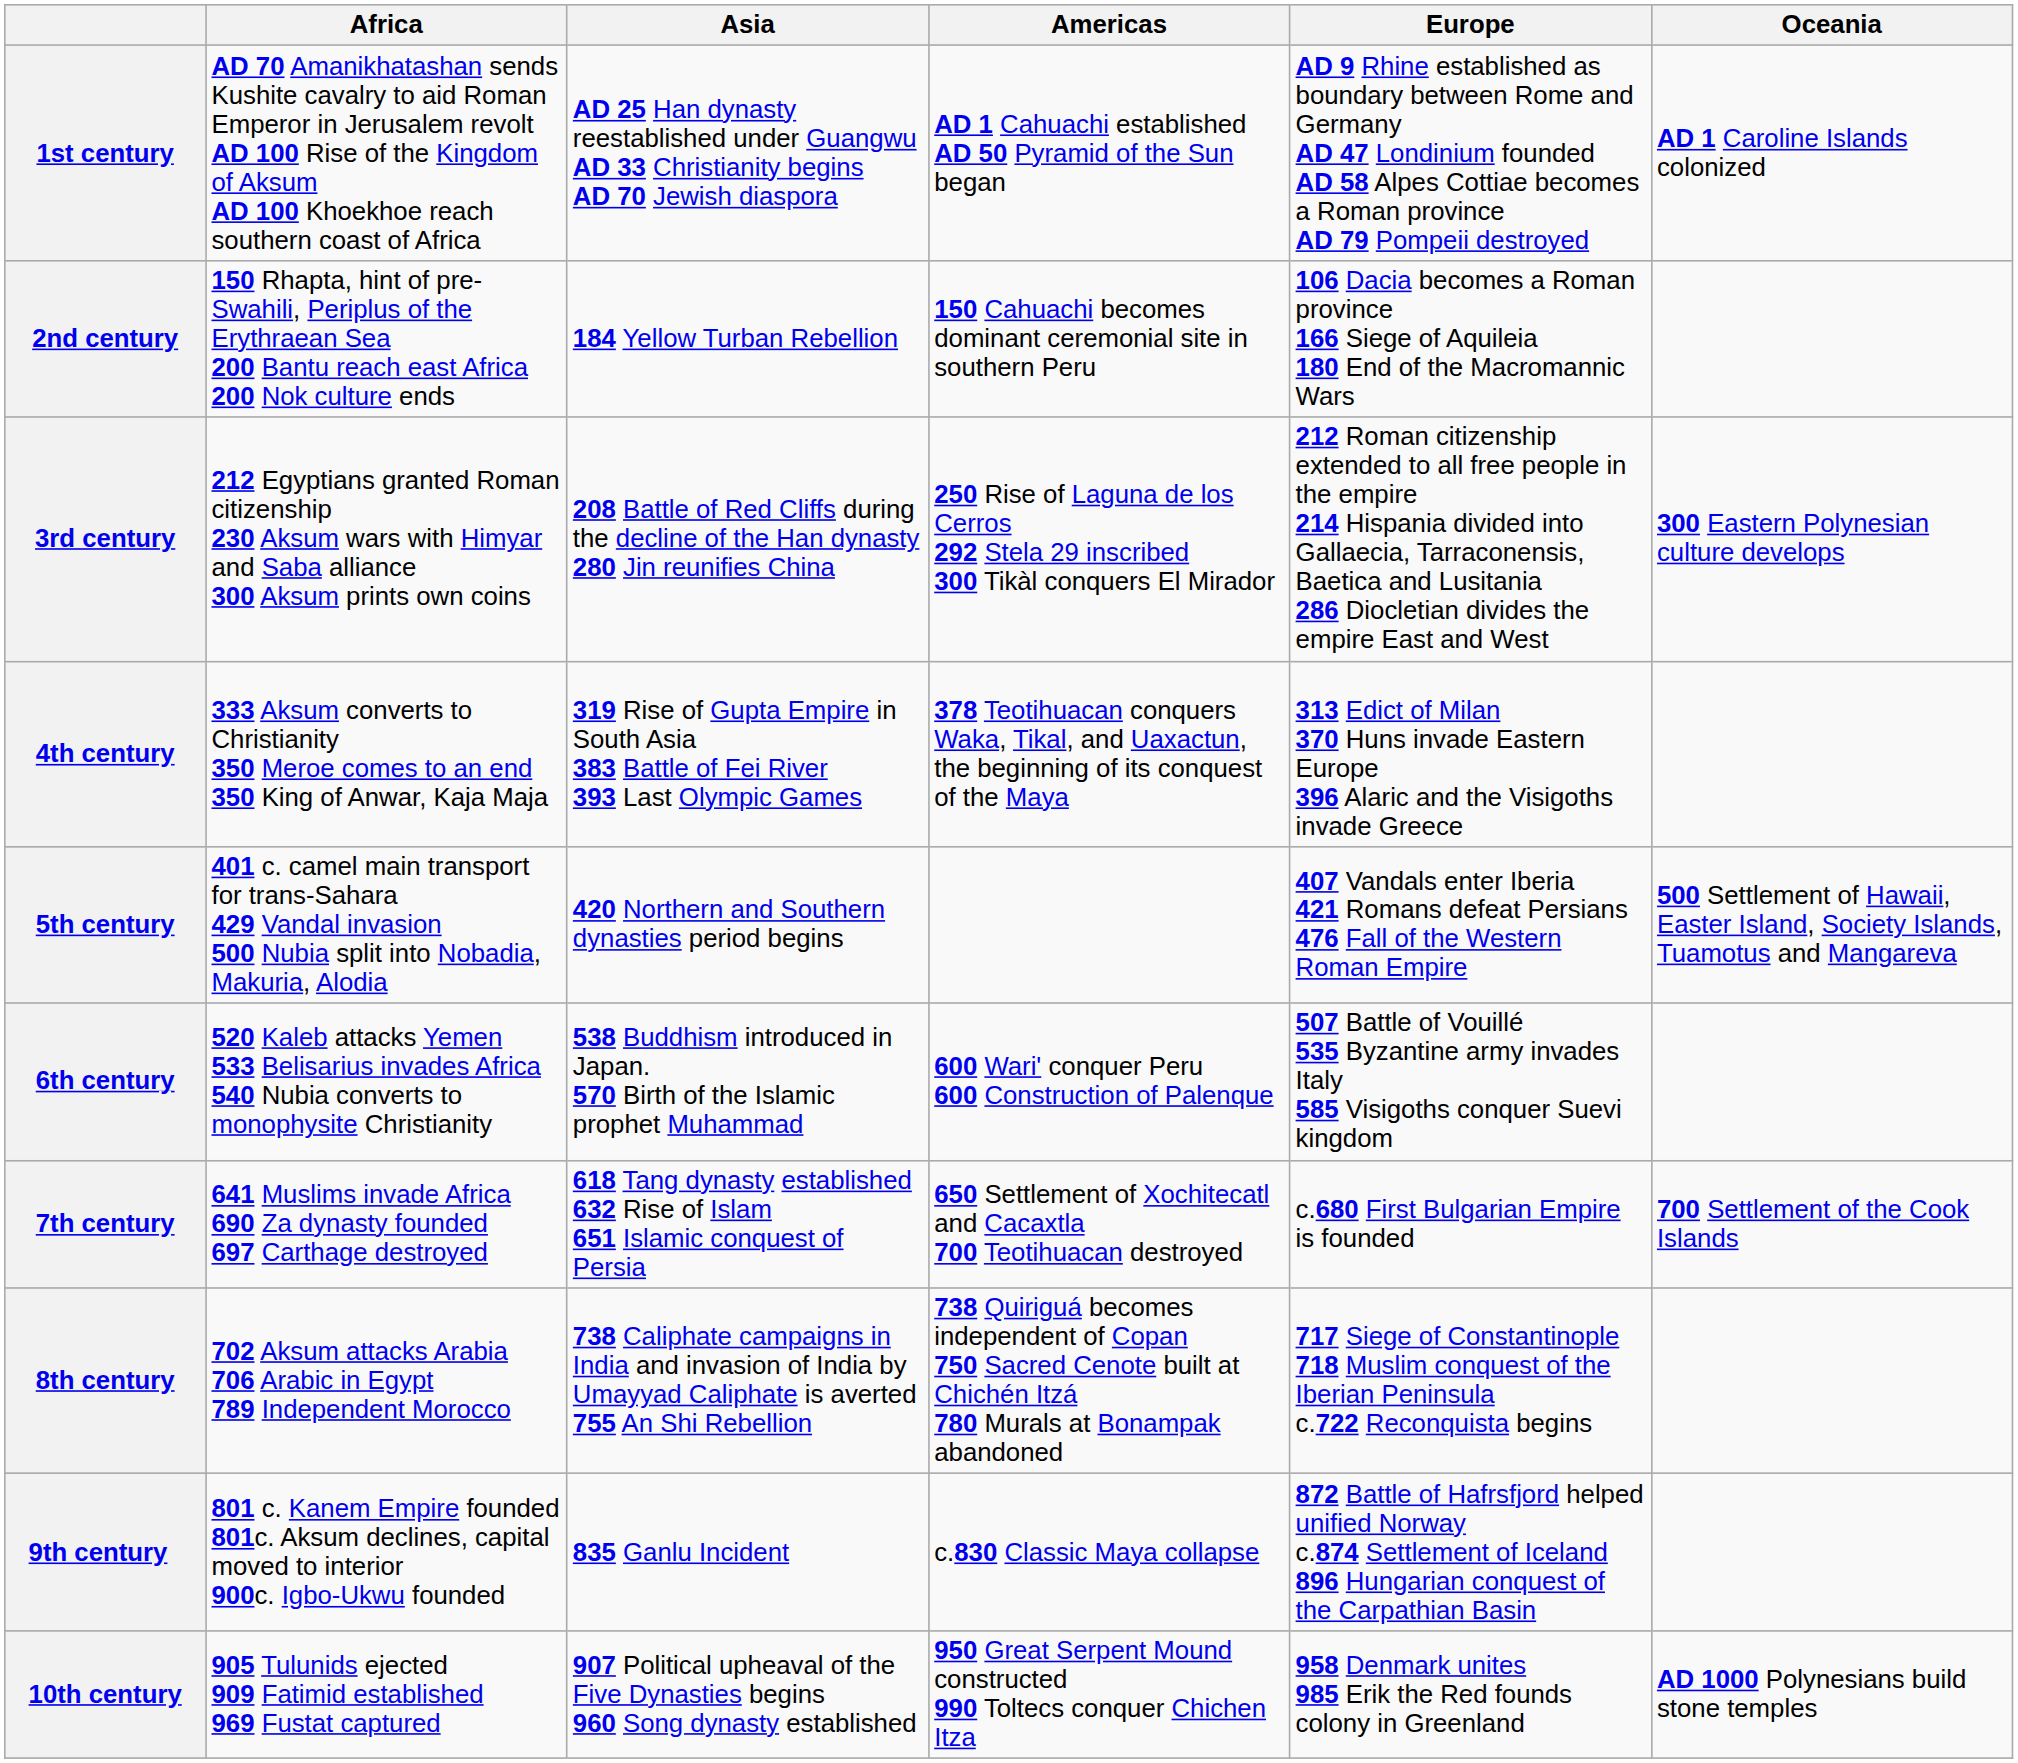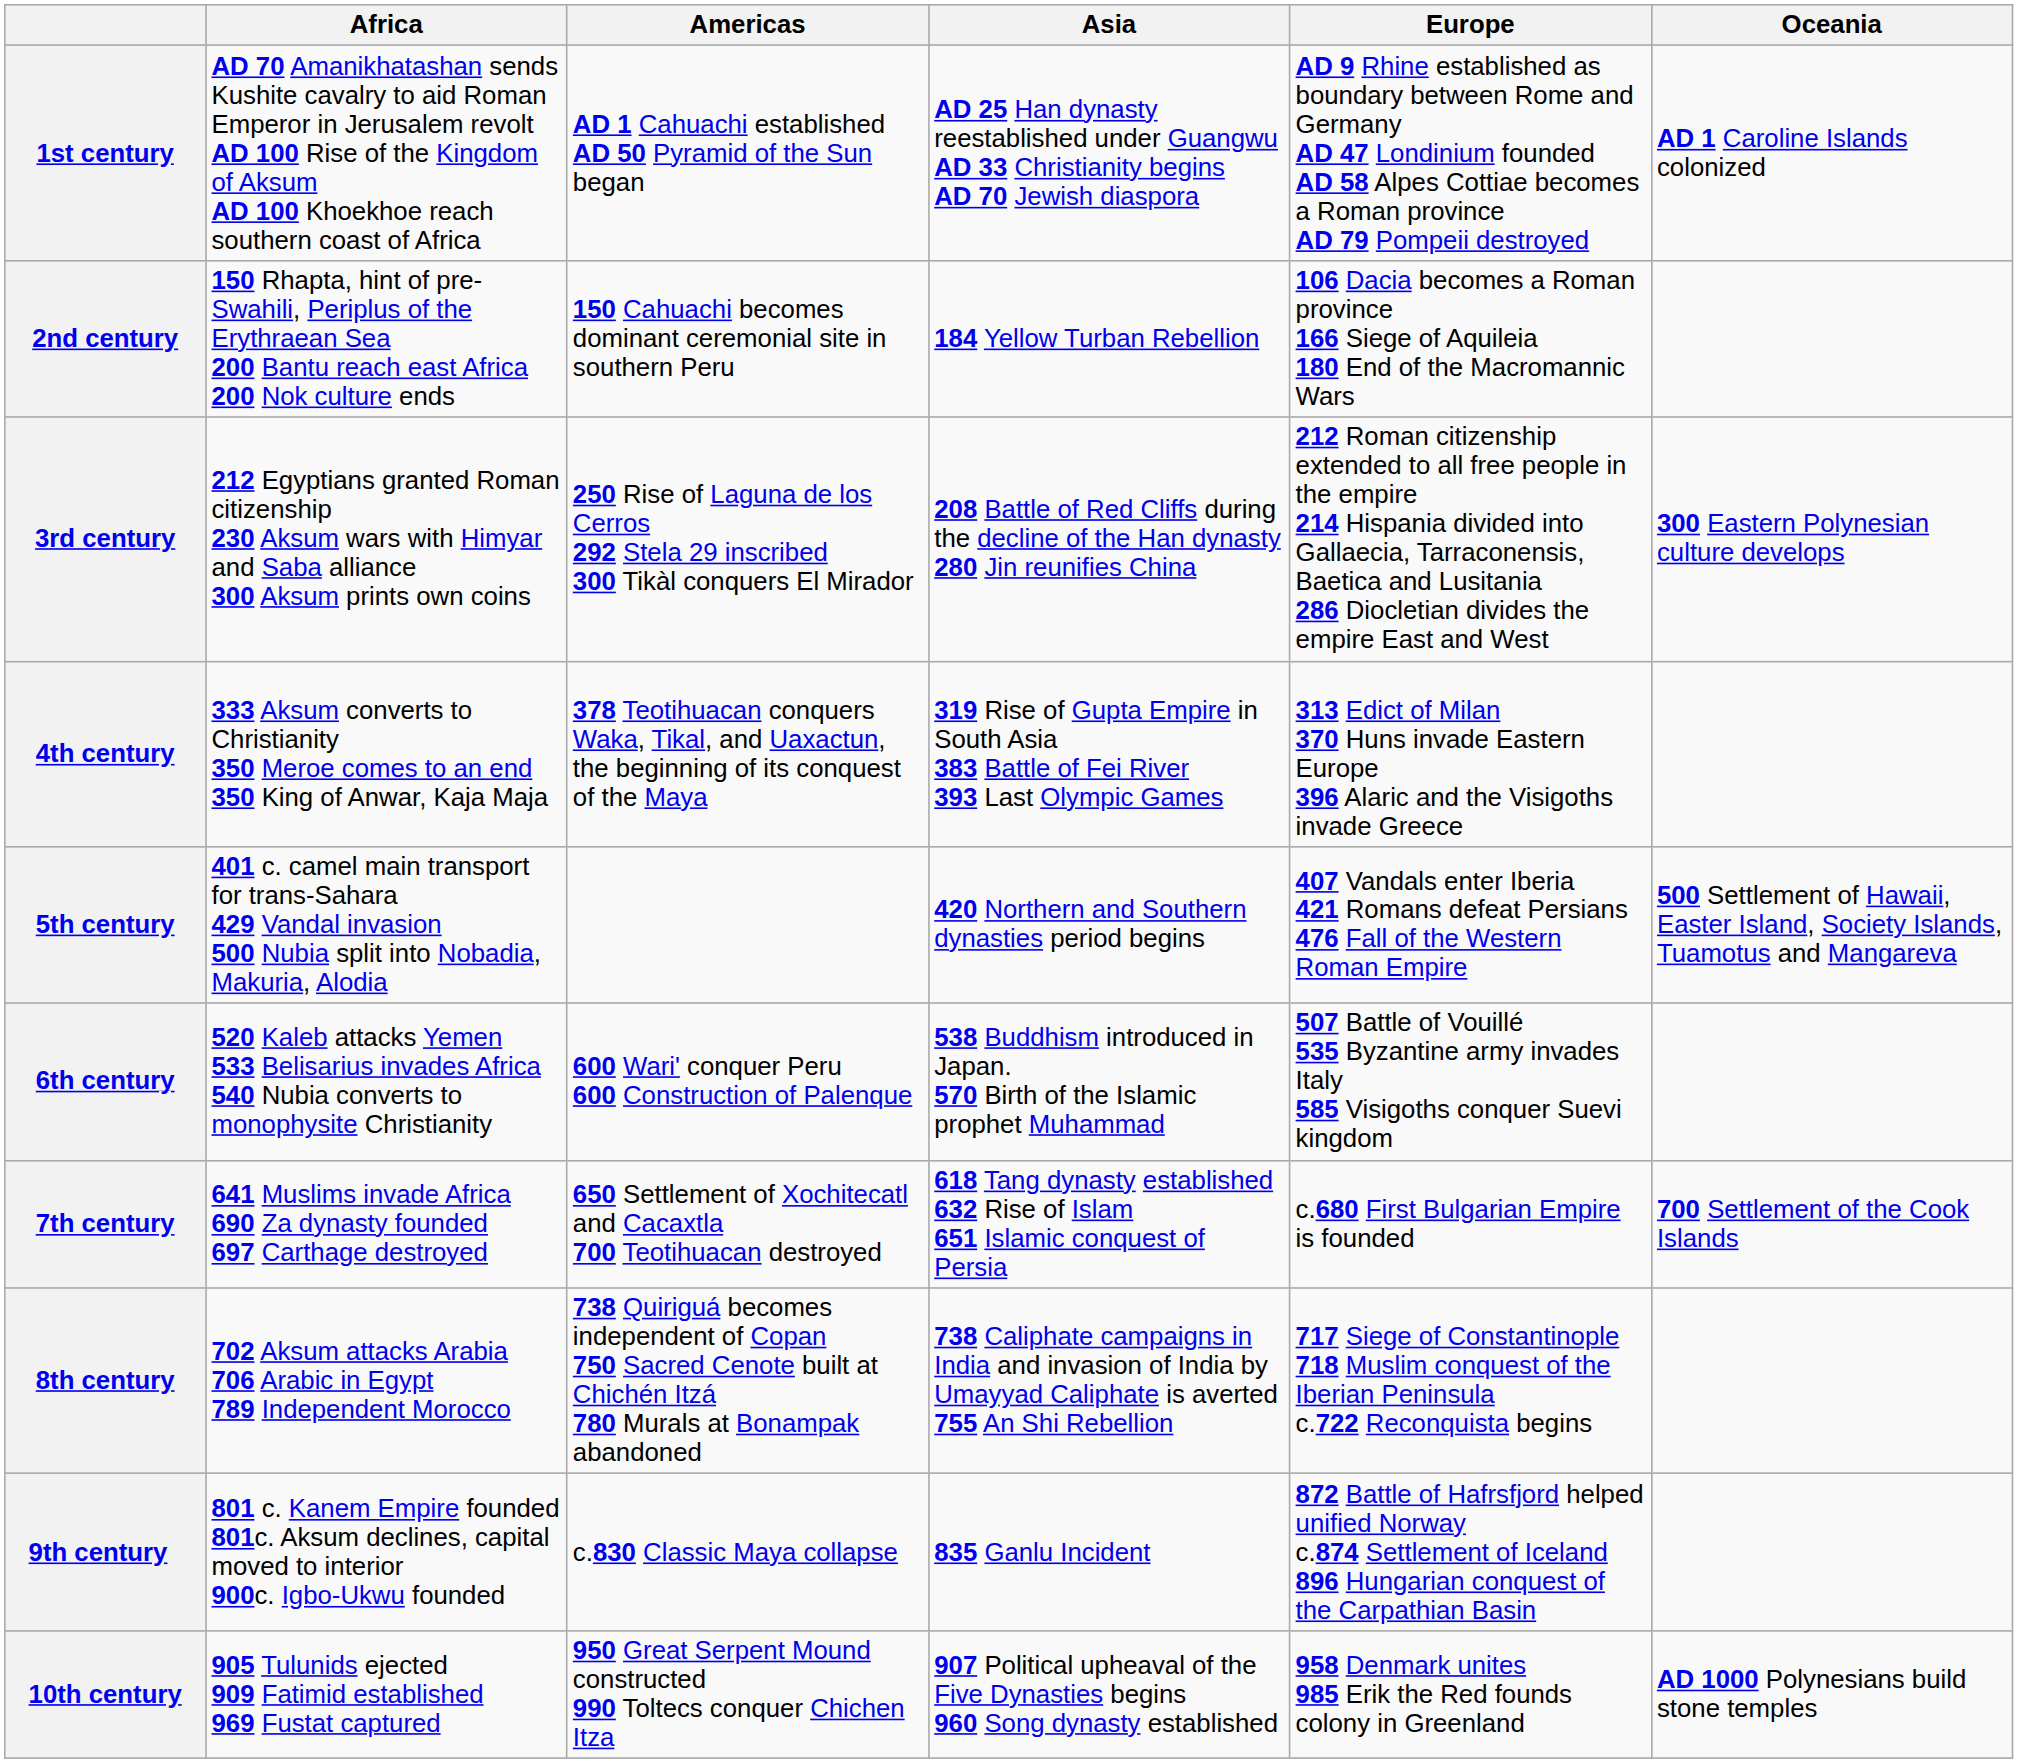columns swapped: Americas <-> Asia
